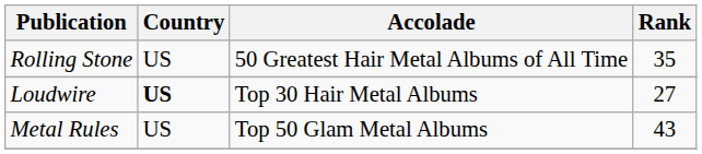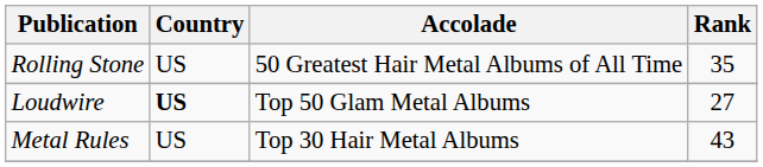Loudwire | Accolade: Top 30 Hair Metal Albums -> Top 50 Glam Metal Albums
Metal Rules | Accolade: Top 50 Glam Metal Albums -> Top 30 Hair Metal Albums
